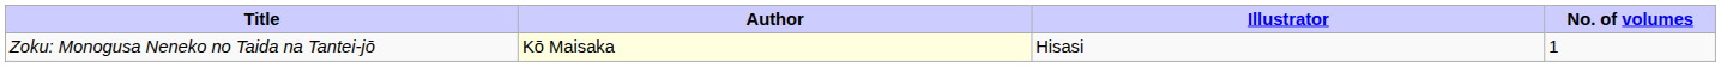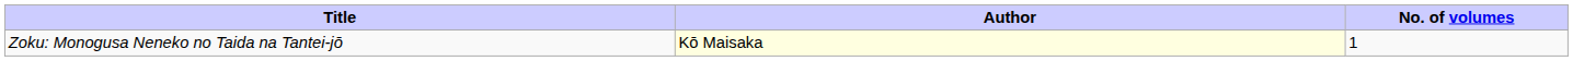- column: Illustrator | Hisasi
